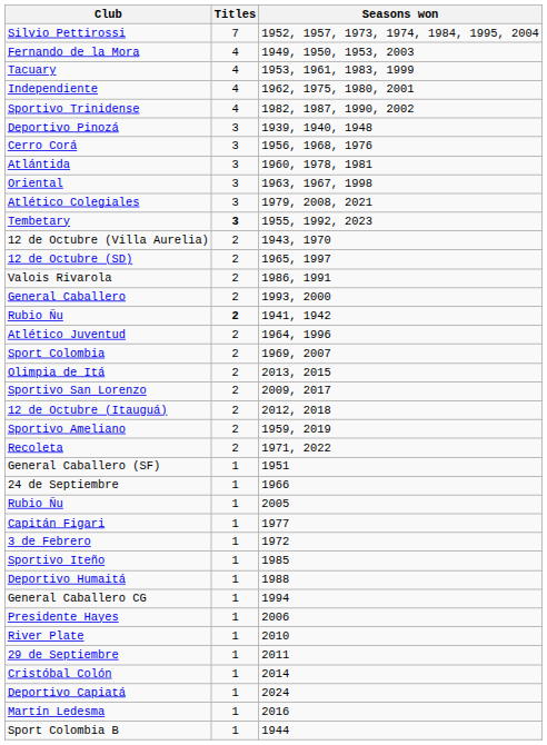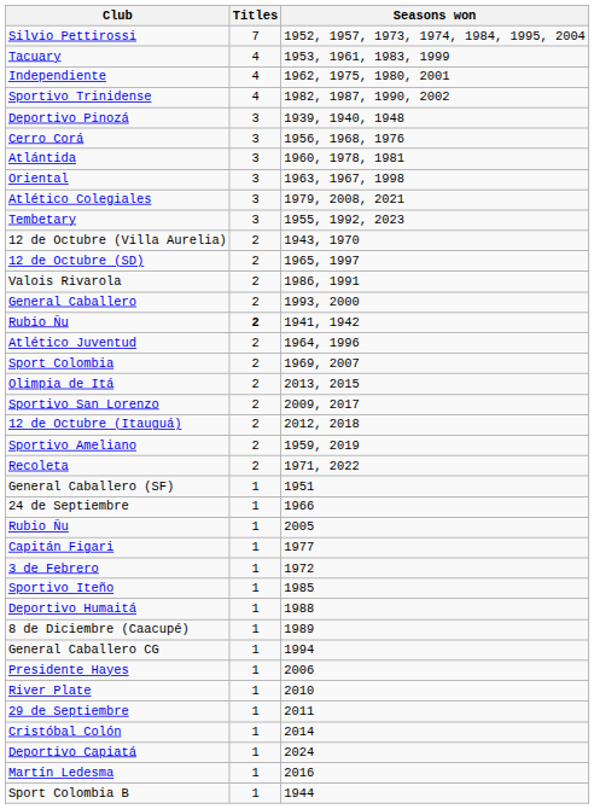- row: Fernando de la Mora | 4 | 1949, 1950, 1953, 2003
Tembetary | Titles: bold -> normal
+ row: 8 de Diciembre (Caacupé) | 1 | 1989
